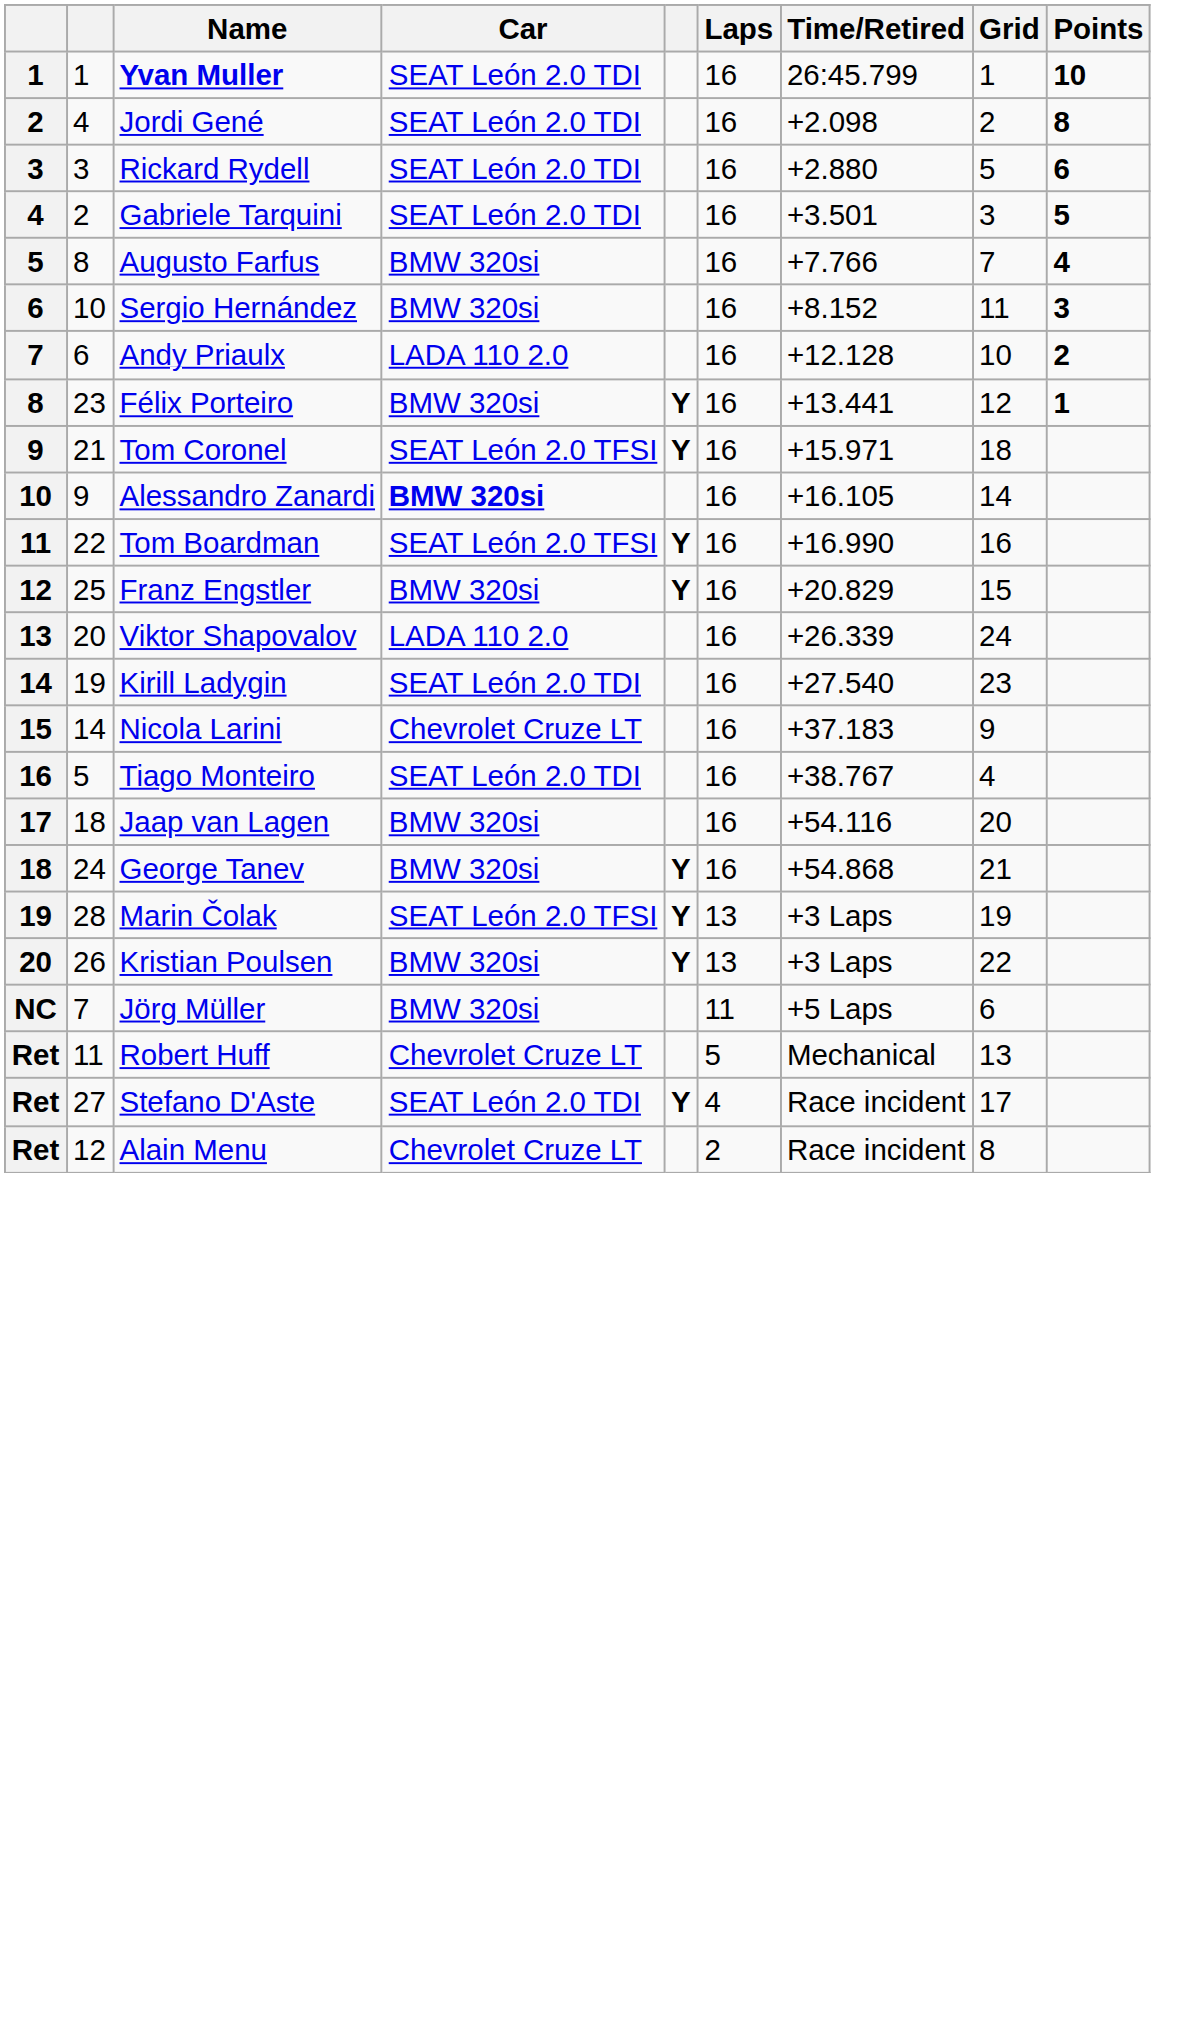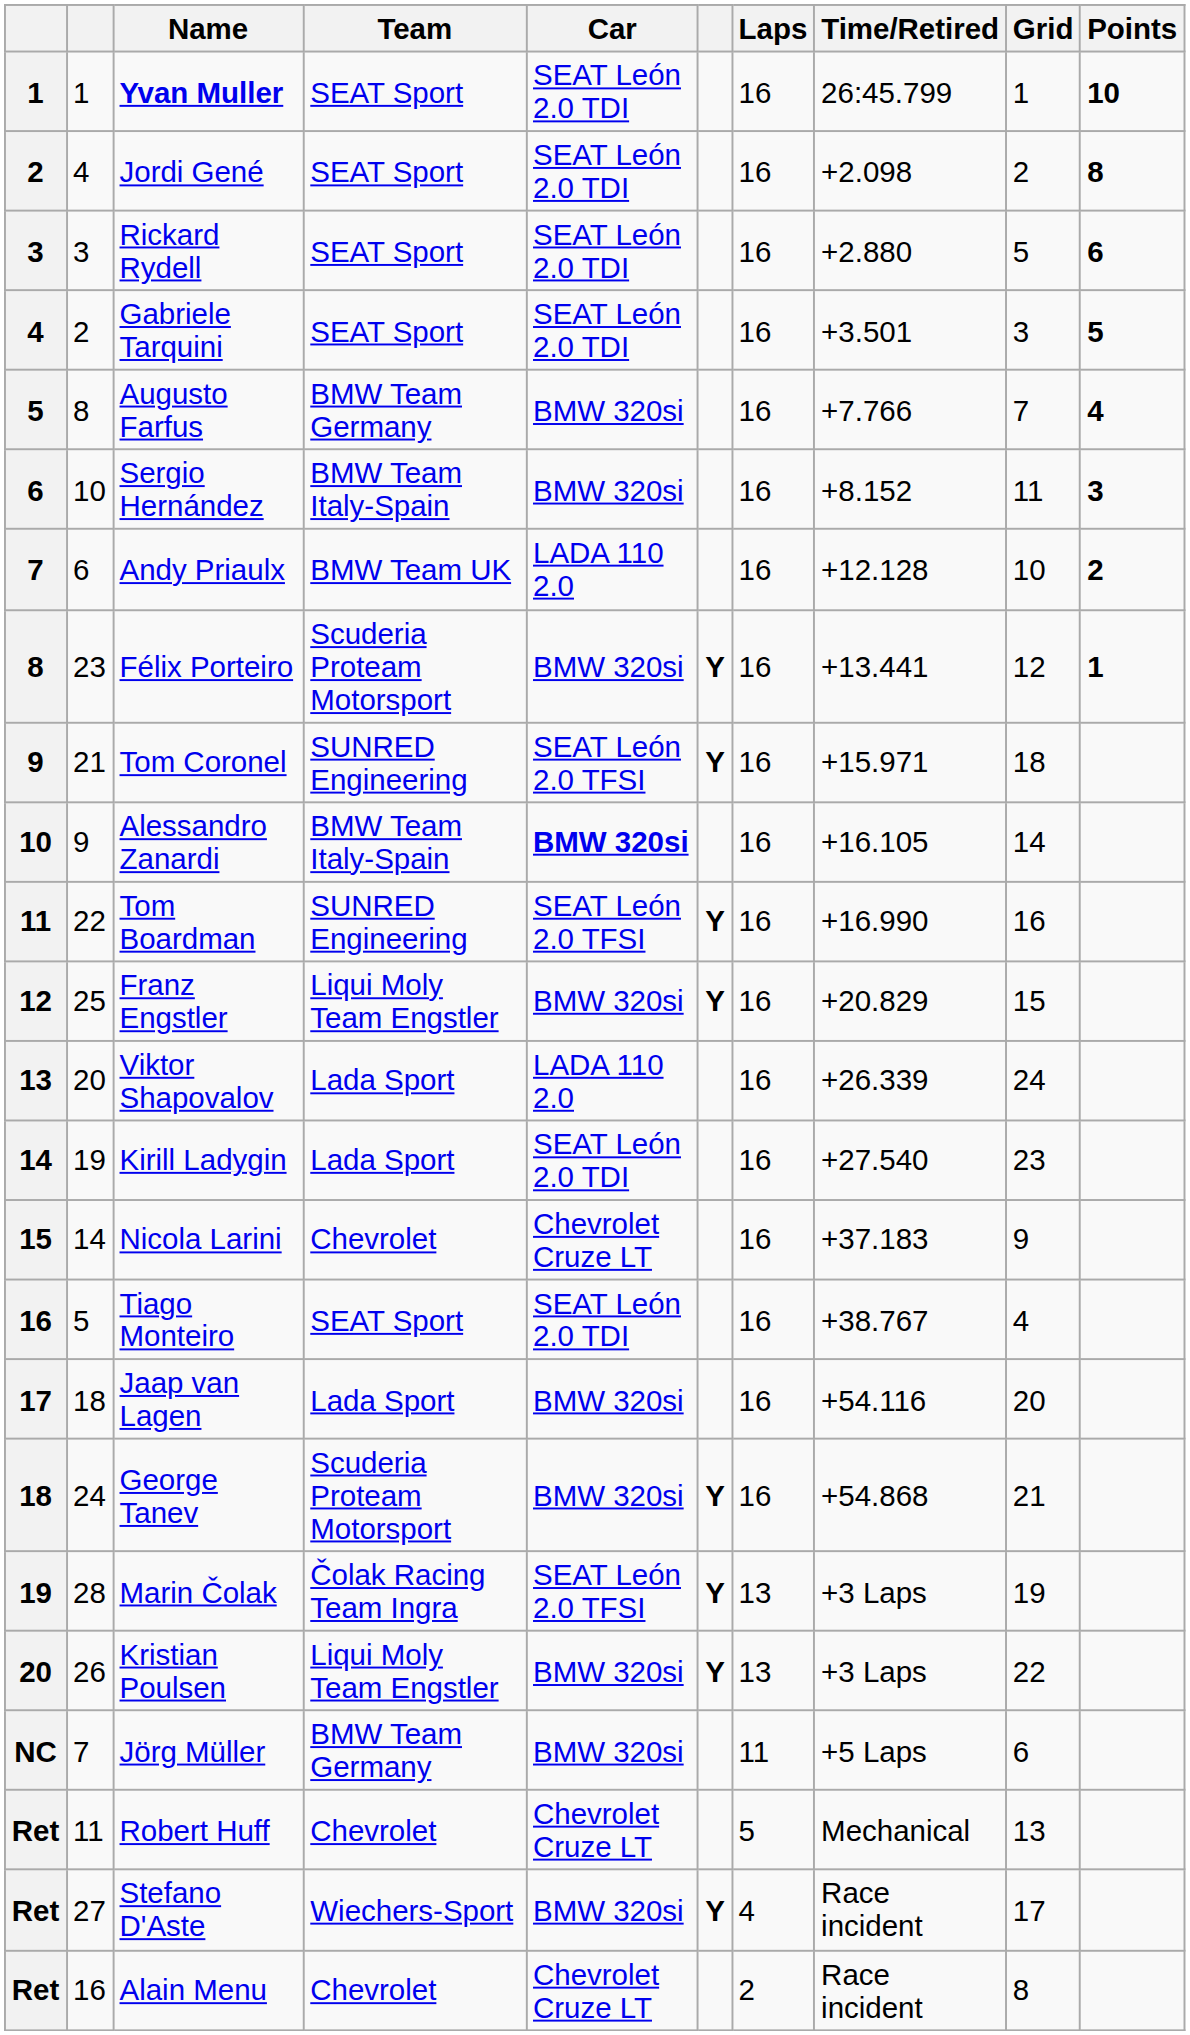+ column: Team | SEAT Sport | SEAT Sport | SEAT Sport | SEAT Sport | BMW Team Germany | BMW Team Italy-Spain | BMW Team UK | Scuderia Proteam Motorsport | SUNRED Engineering | BMW Team Italy-Spain | SUNRED Engineering | Liqui Moly Team Engstler | Lada Sport | Lada Sport | Chevrolet | SEAT Sport | Lada Sport | Scuderia Proteam Motorsport | Čolak Racing Team Ingra | Liqui Moly Team Engstler | BMW Team Germany | Chevrolet | Wiechers-Sport | Chevrolet
Stefano D'Aste | Car: SEAT León 2.0 TDI -> BMW 320si
Alain Menu | column 2: 12 -> 16
